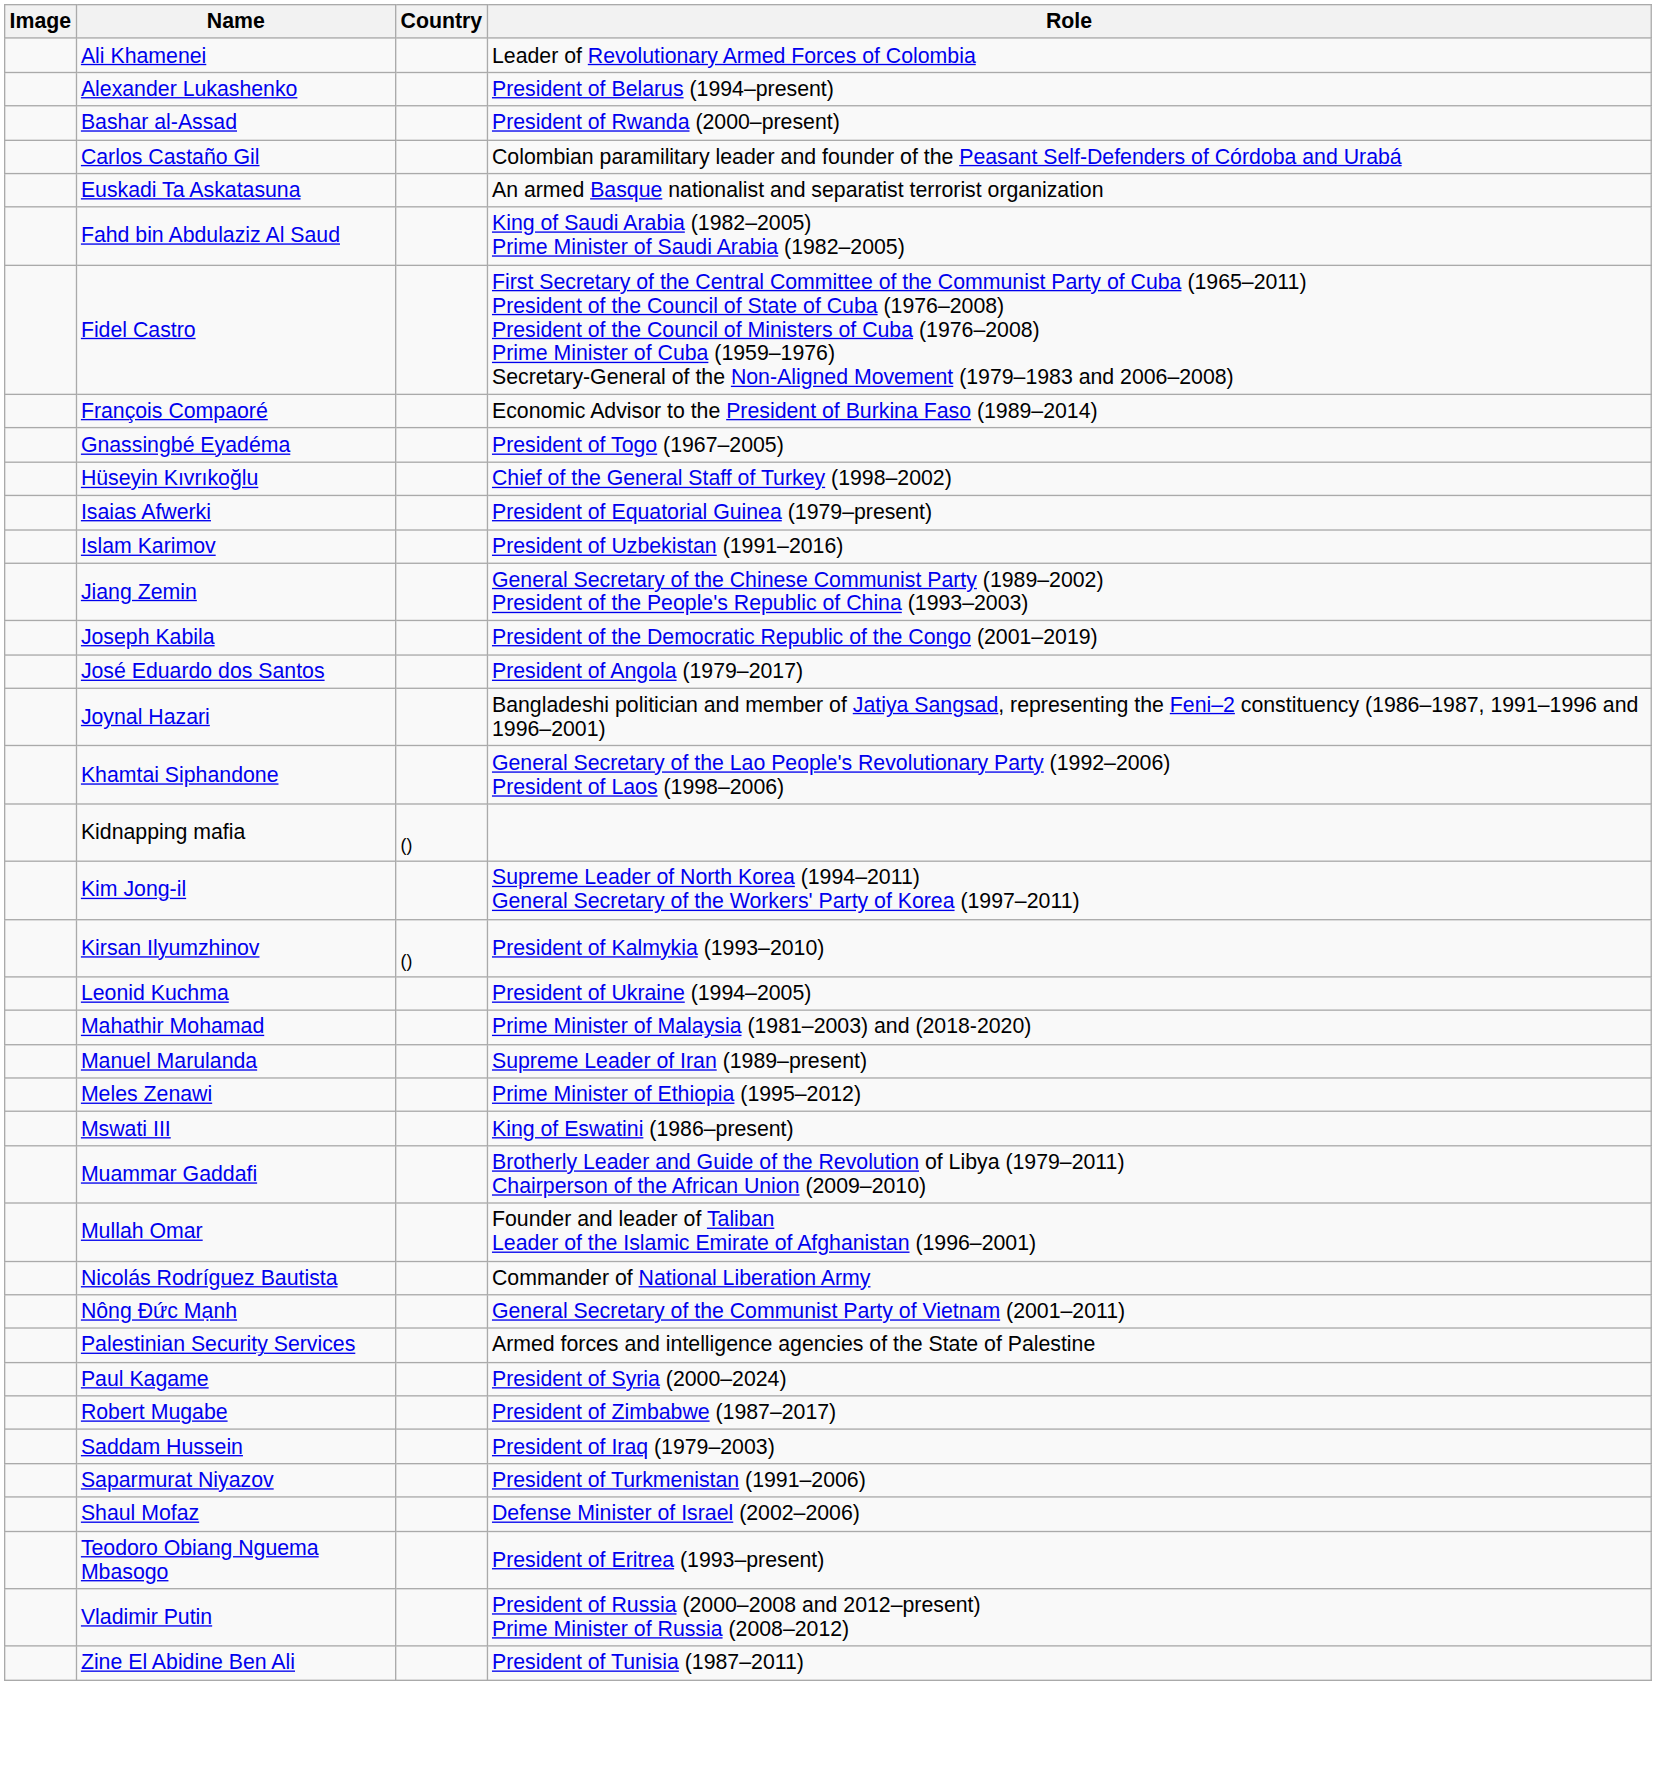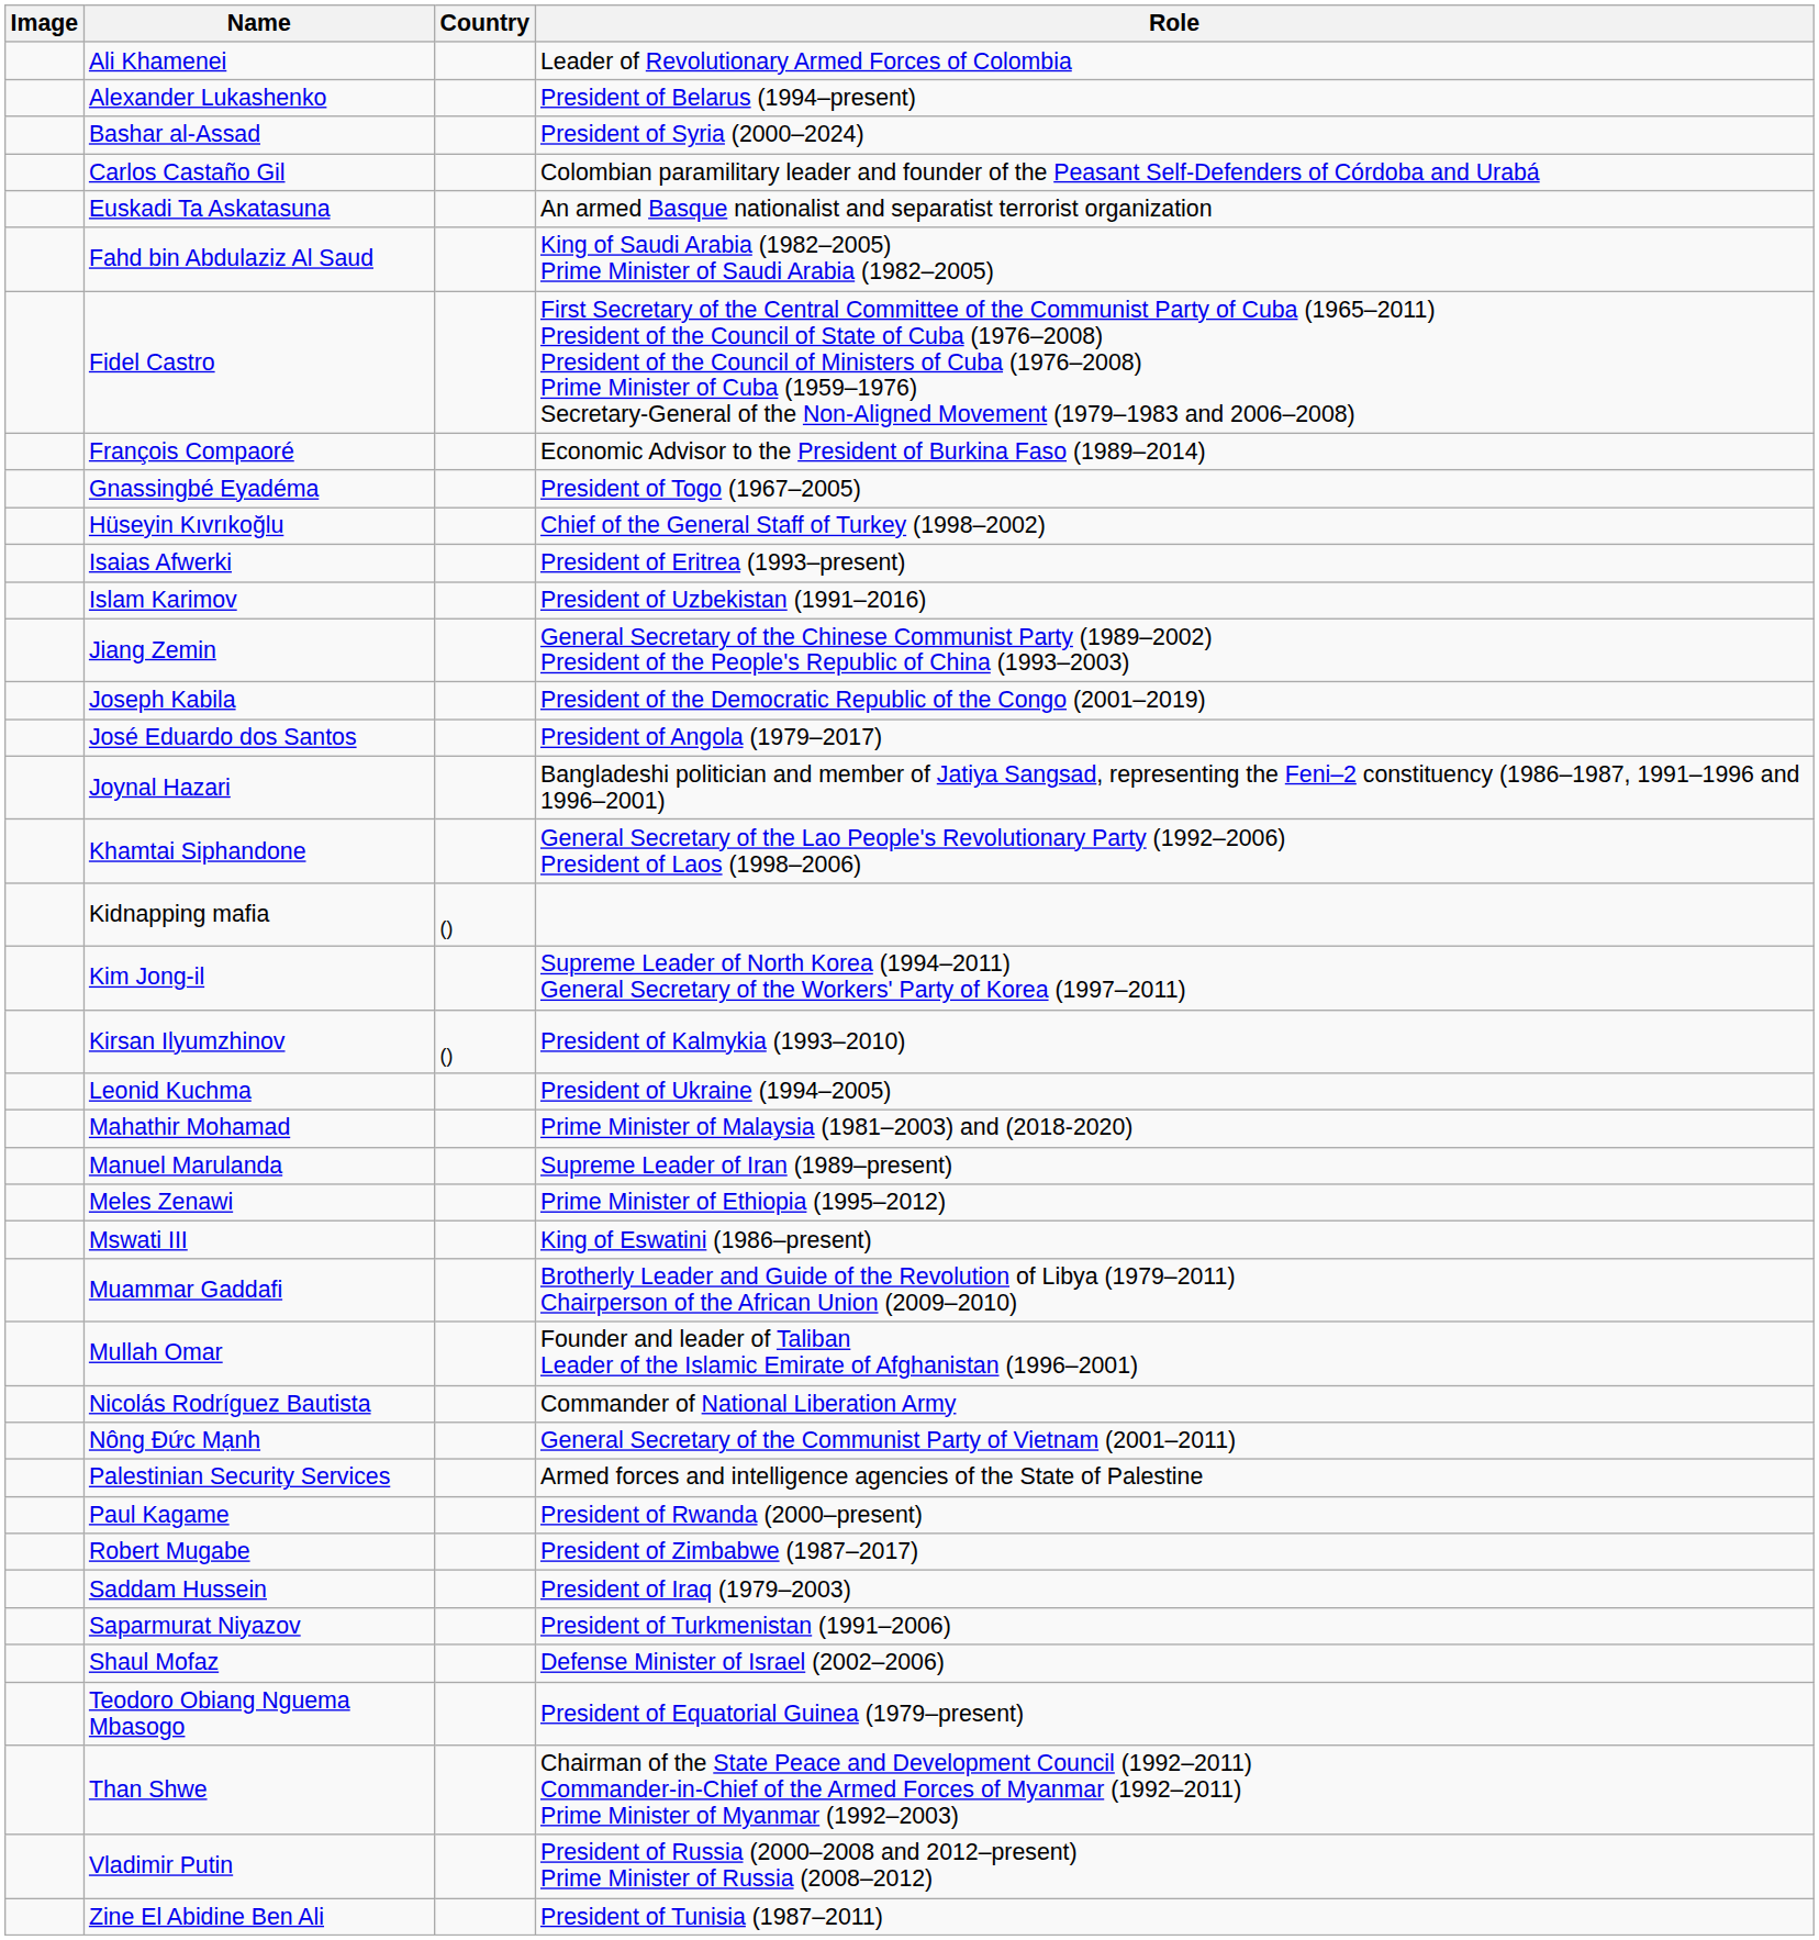Bashar al-Assad | Role: President of Rwanda (2000–present) -> President of Syria (2000–2024)
Isaias Afwerki | Role: President of Equatorial Guinea (1979–present) -> President of Eritrea (1993–present)
Paul Kagame | Role: President of Syria (2000–2024) -> President of Rwanda (2000–present)
Teodoro Obiang Nguema Mbasogo | Role: President of Eritrea (1993–present) -> President of Equatorial Guinea (1979–present)
+ row: Than Shwe | Chairman of the State Peace and Development Council (1992–2011) Commander-in-Chief of the Armed Forces of Myanmar (1992–2011) Prime Minister of Myanmar (1992–2003)
